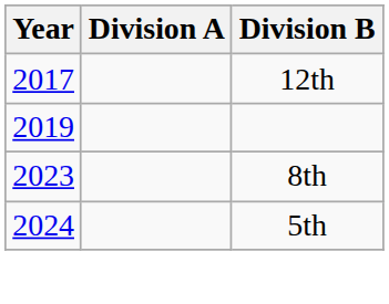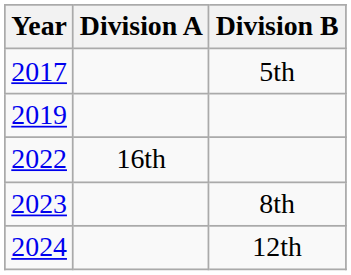2017 | Division B: 12th -> 5th
+ row: 2022 | 16th
2024 | Division B: 5th -> 12th
